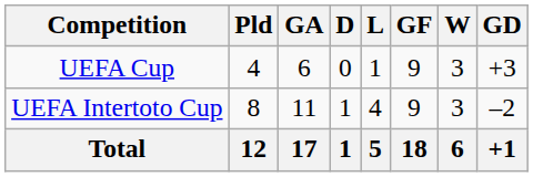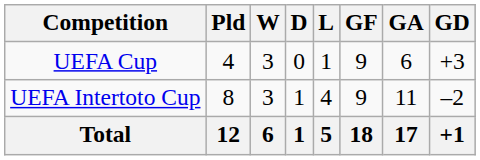columns swapped: W <-> GA
